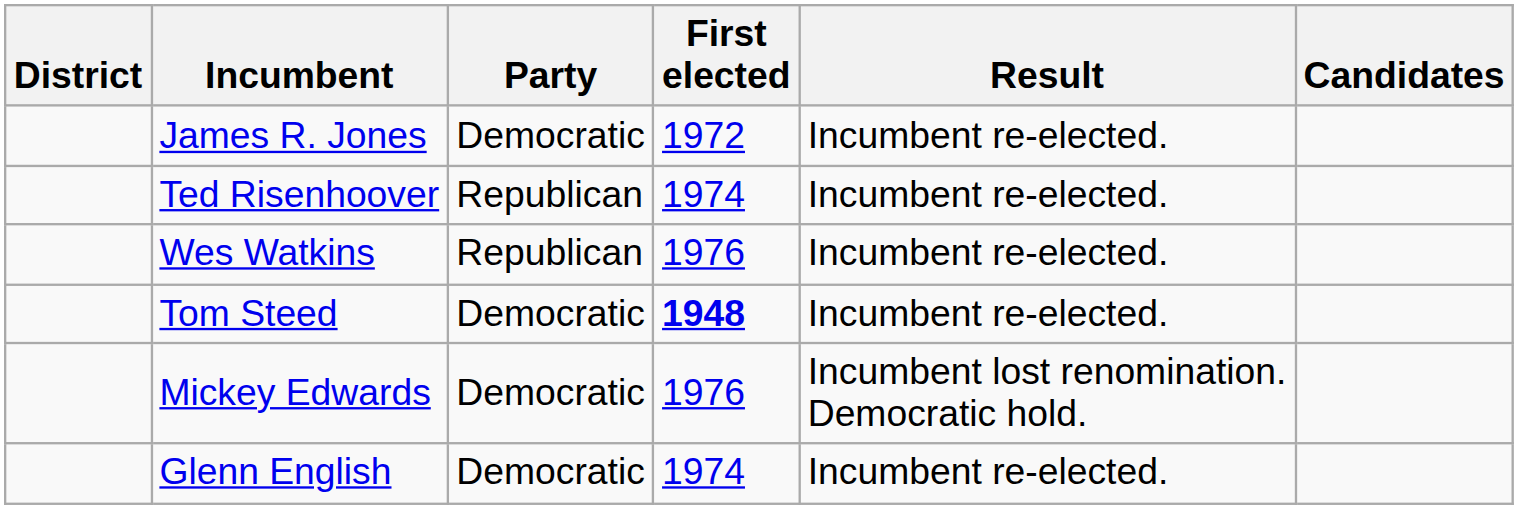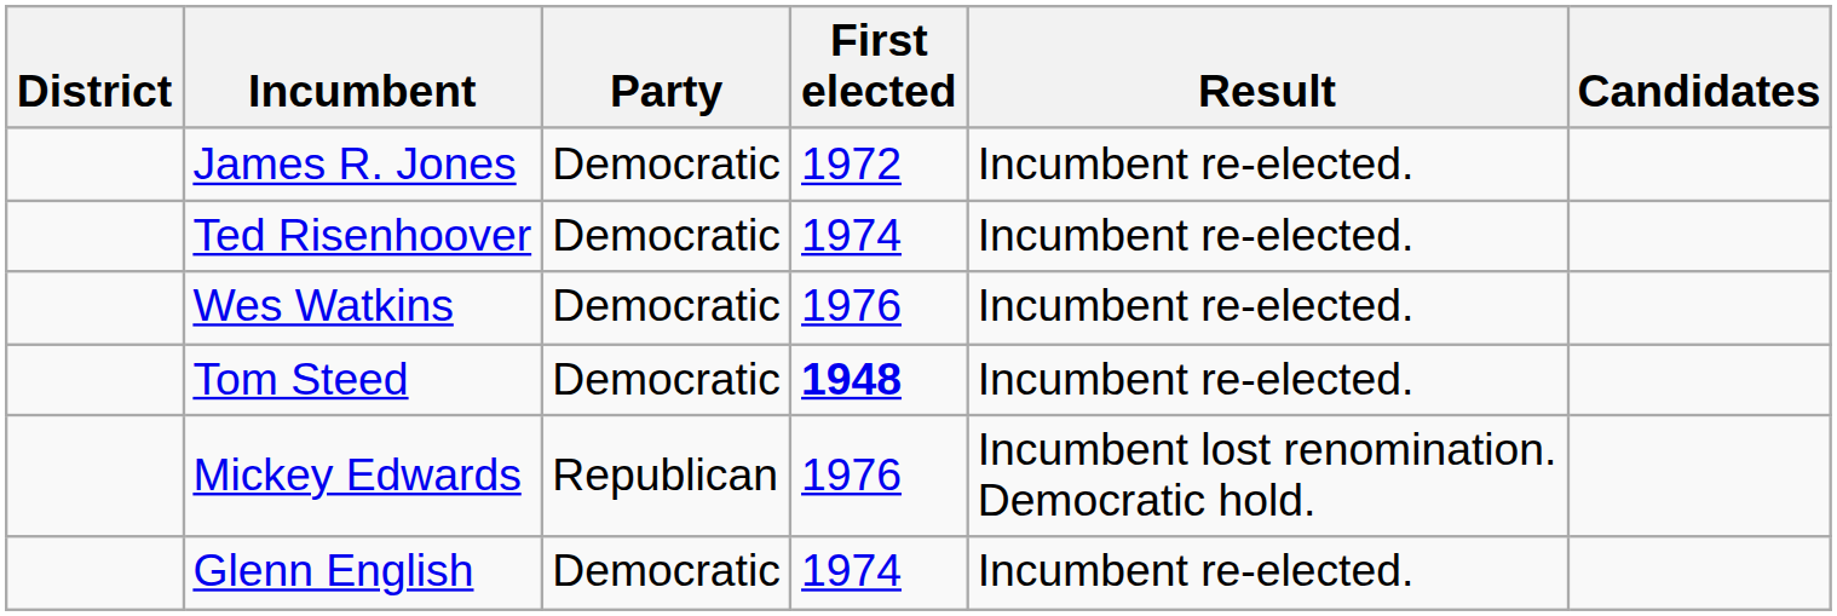Ted Risenhoover | Party: Republican -> Democratic
Wes Watkins | Party: Republican -> Democratic
Mickey Edwards | Party: Democratic -> Republican
